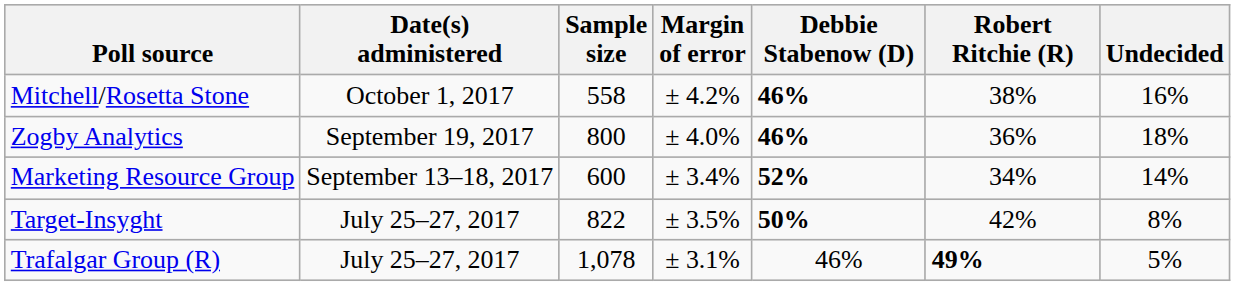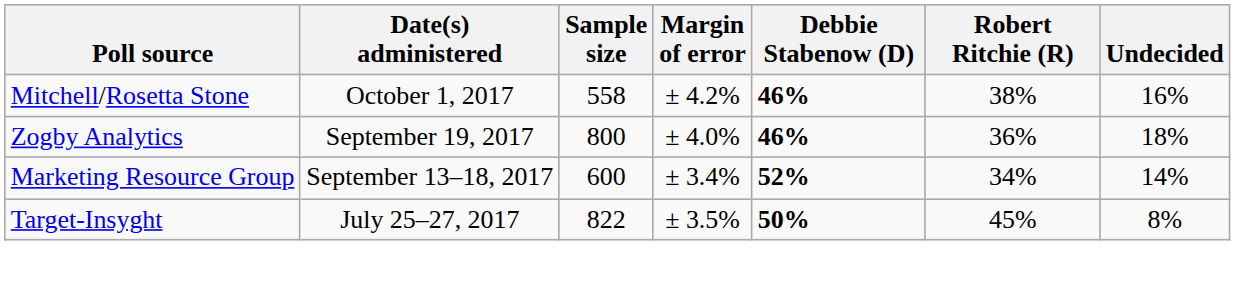Target-Insyght | Robert Ritchie (R): 42% -> 45%
- row: Trafalgar Group (R) | July 25–27, 2017 | 1,078 | ± 3.1% | 46% | 49% | 5%
